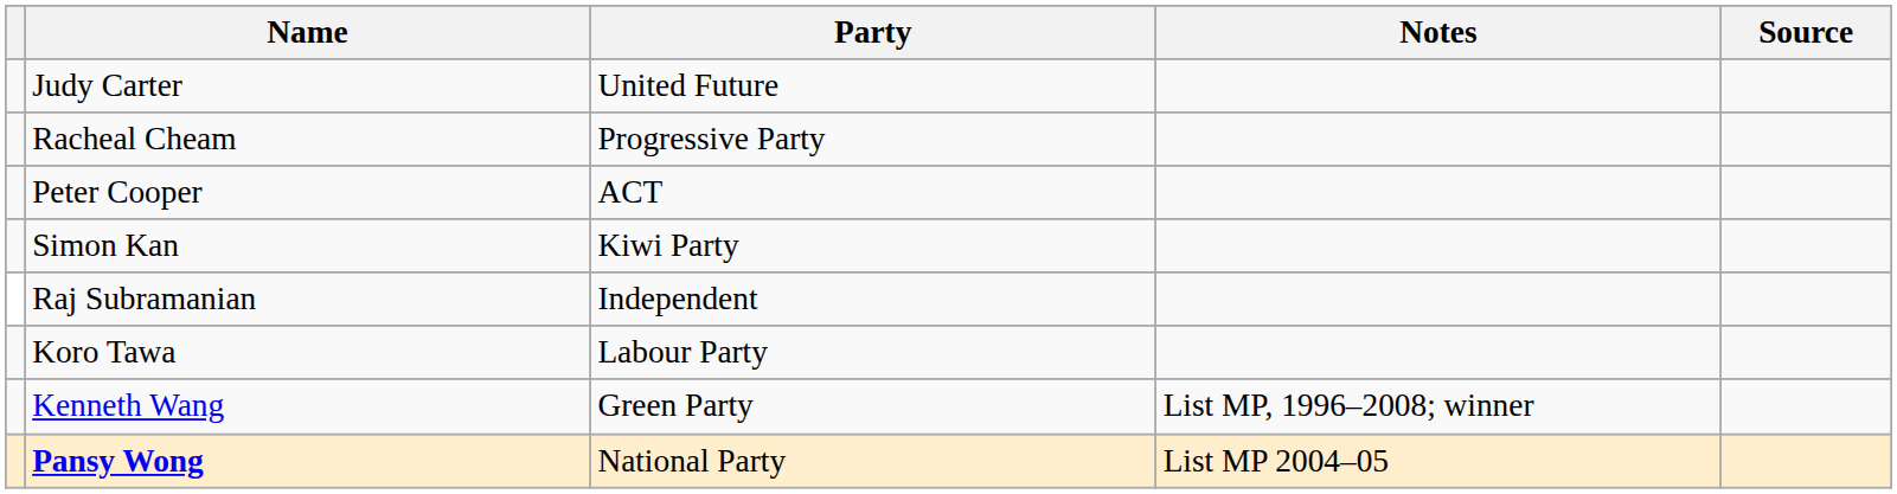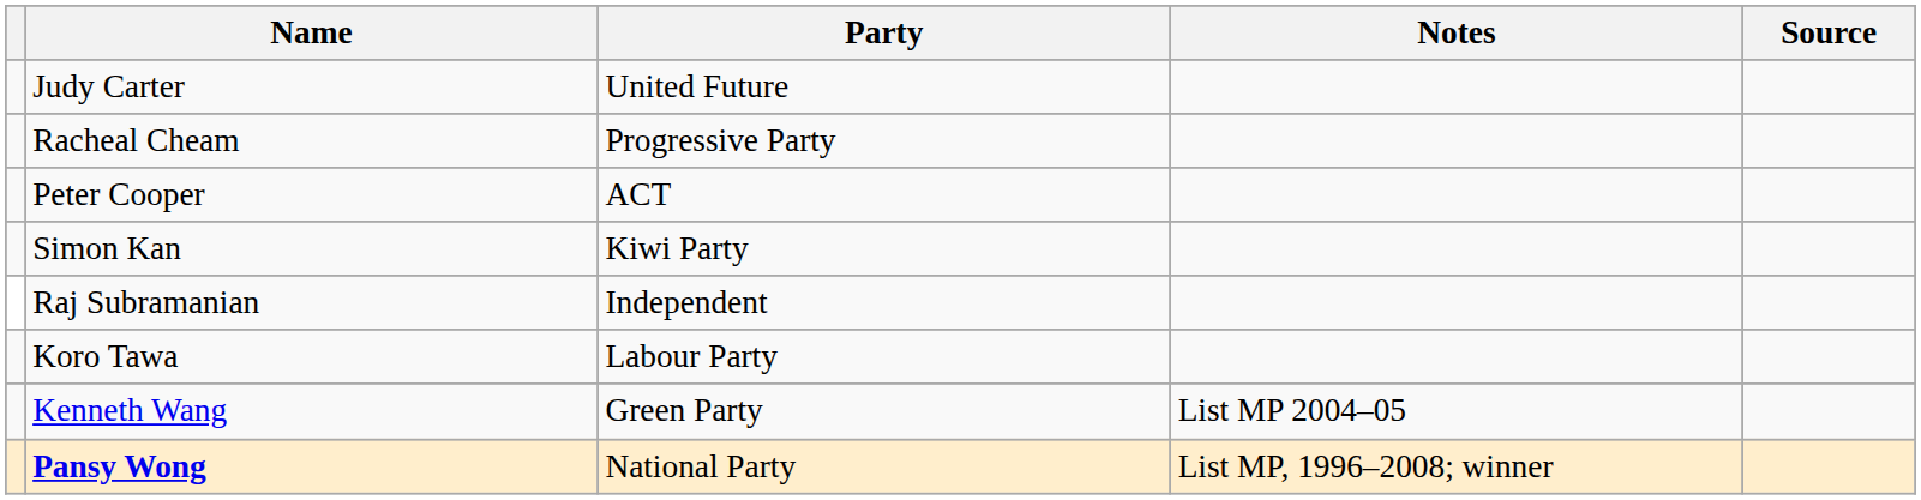Kenneth Wang | Notes: List MP, 1996–2008; winner -> List MP 2004–05
Pansy Wong | Notes: List MP 2004–05 -> List MP, 1996–2008; winner
